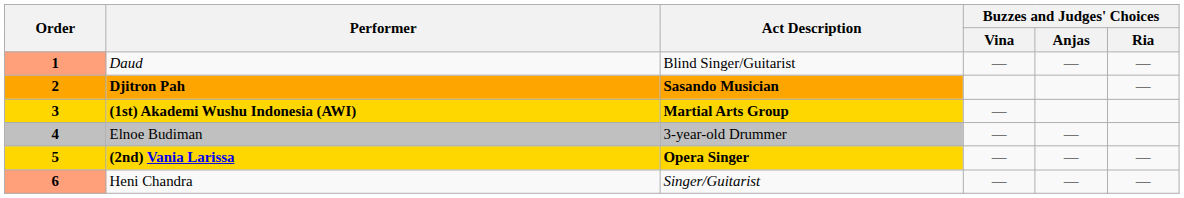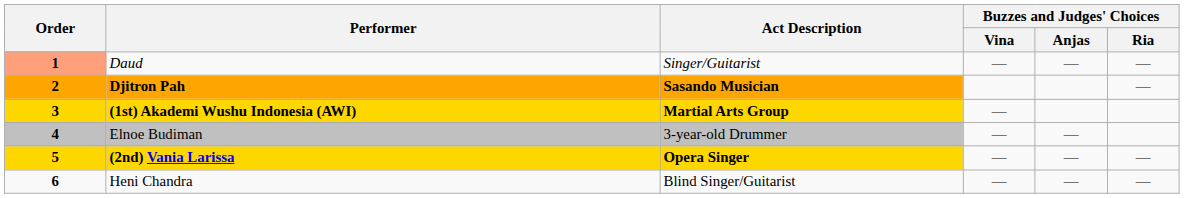Daud | Act Description: Blind Singer/Guitarist -> Singer/Guitarist
Heni Chandra | Order: lightsalmon background -> no background
Heni Chandra | Act Description: Singer/Guitarist -> Blind Singer/Guitarist
